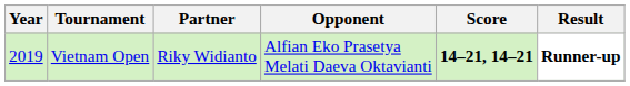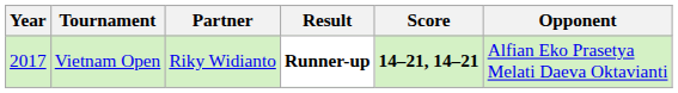columns swapped: Opponent <-> Result
Vietnam Open | Year: 2019 -> 2017
